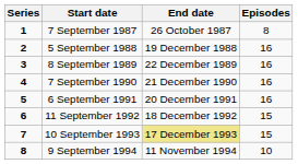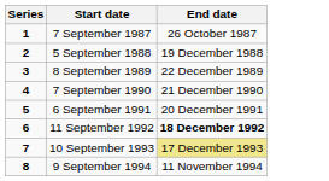- column: Episodes | 8 | 16 | 16 | 16 | 16 | 15 | 15 | 10
11 September 1992 | End date: normal -> bold
